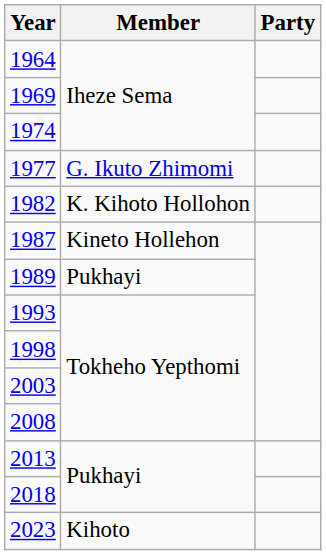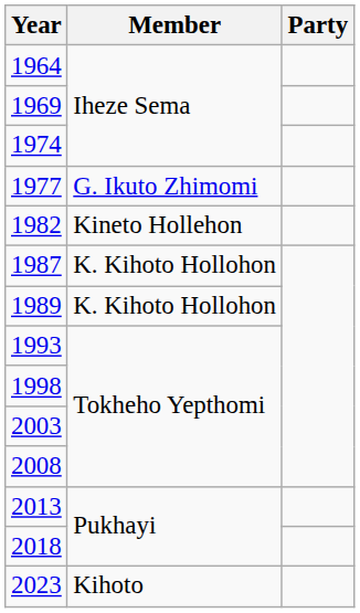1982 | Member: K. Kihoto Hollohon -> Kineto Hollehon
1987 | Member: Kineto Hollehon -> K. Kihoto Hollohon
1989 | Member: Pukhayi -> K. Kihoto Hollohon
